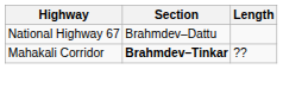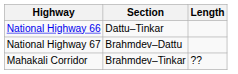+ row: National Highway 66 | Dattu–Tinkar
Mahakali Corridor | Section: bold -> normal
